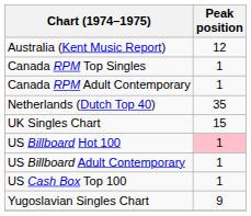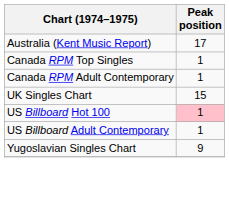Australia (Kent Music Report) | Peak position: 12 -> 17
- row: Netherlands (Dutch Top 40) | 35
- row: US Cash Box Top 100 | 1
